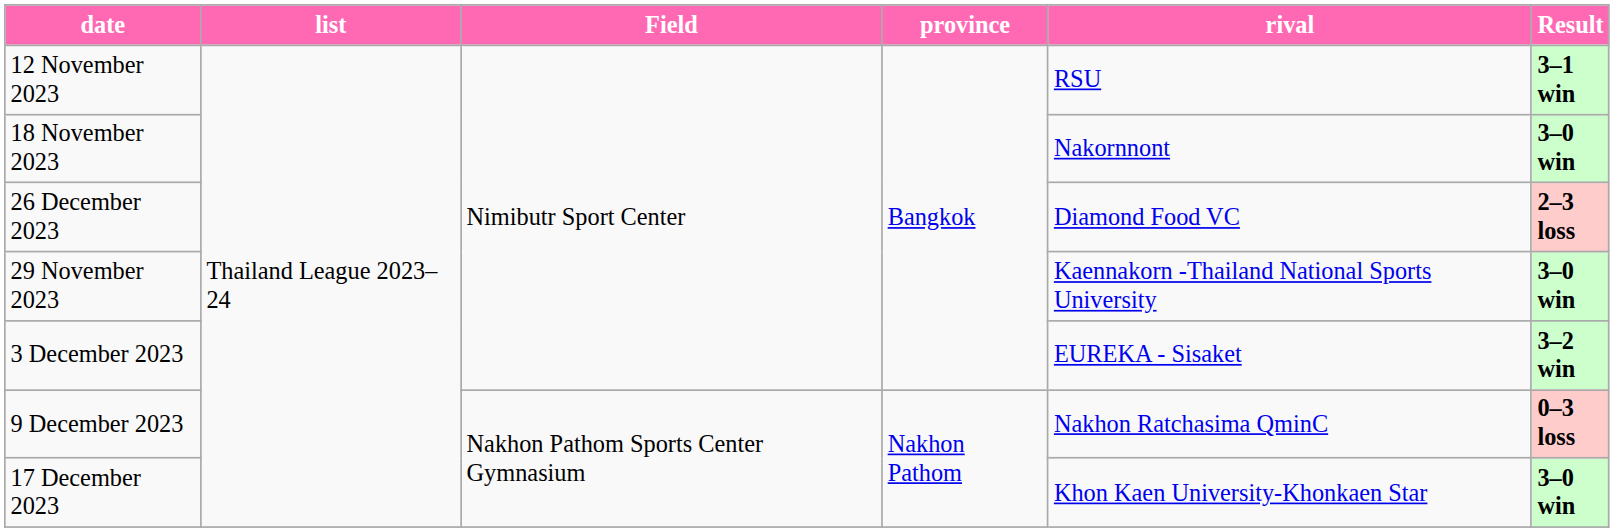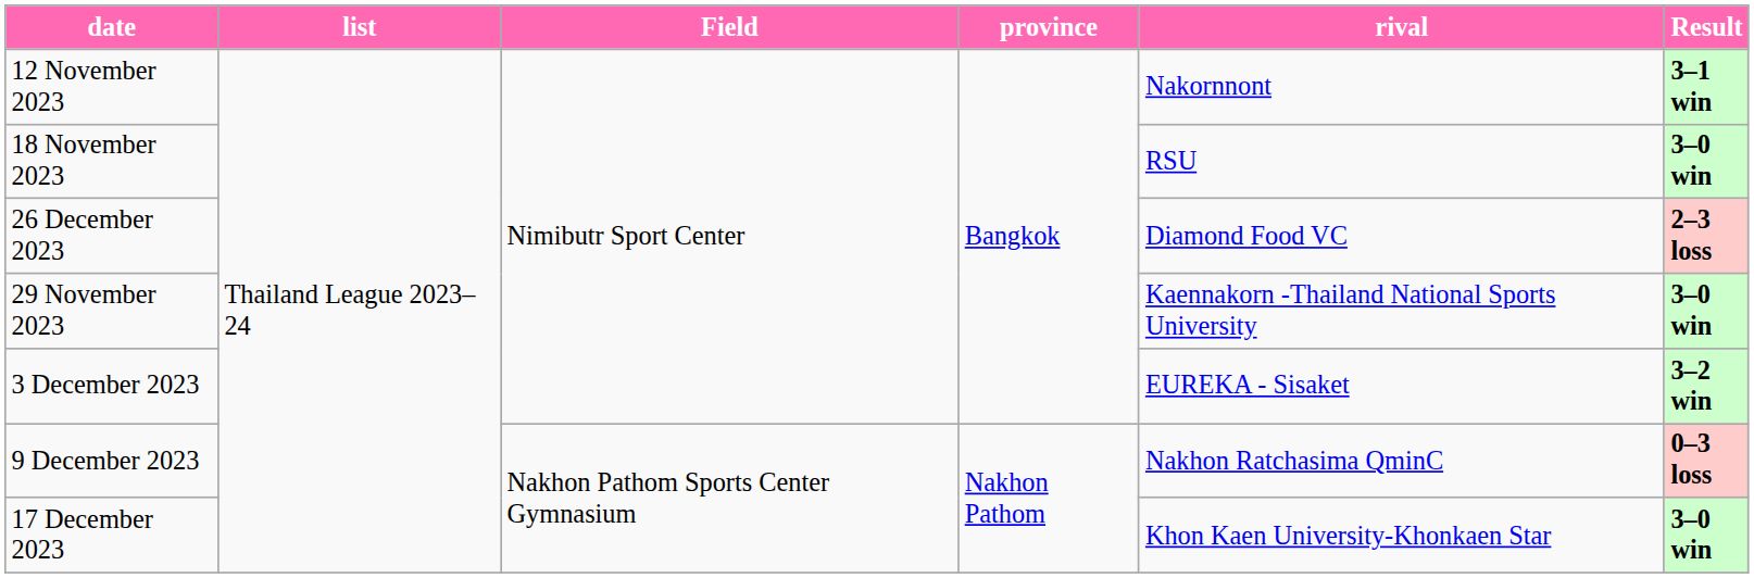12 November 2023 | rival: RSU -> Nakornnont
18 November 2023 | rival: Nakornnont -> RSU
